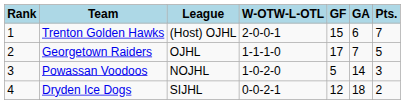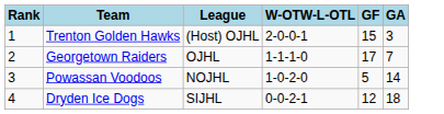- column: Pts. | 7 | 5 | 3 | 2
Trenton Golden Hawks | GA: 6 -> 3
